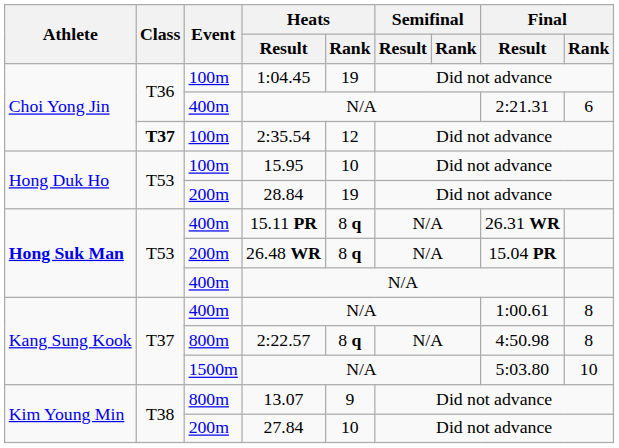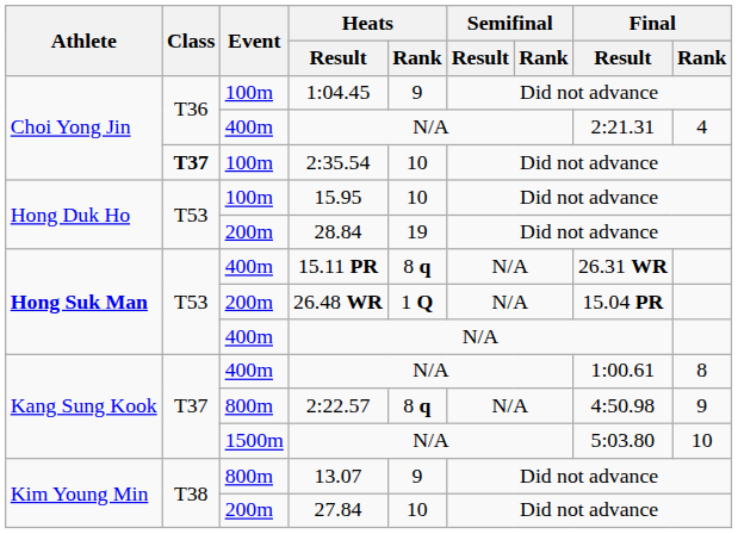1:04.45 | Heats / Rank: 19 -> 9
Choi Yong Jin / N/A | Final / Rank: 6 -> 4
2:35.54 | Heats / Rank: 12 -> 10
26.48 WR | Heats / Rank: 8 q -> 1 Q
2:22.57 | Final / Rank: 8 -> 9
